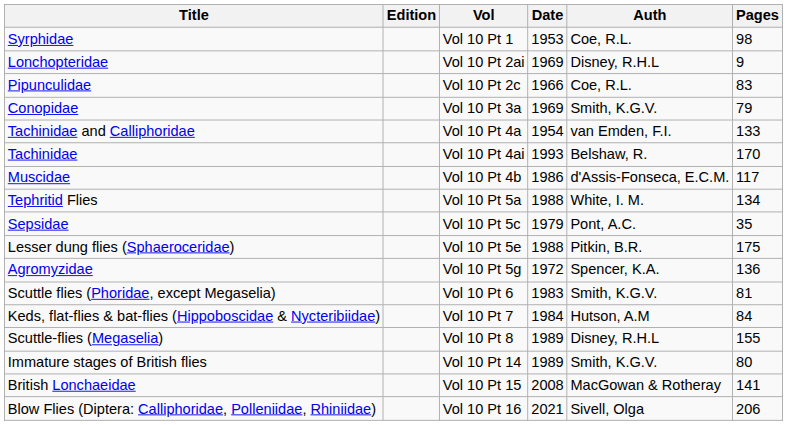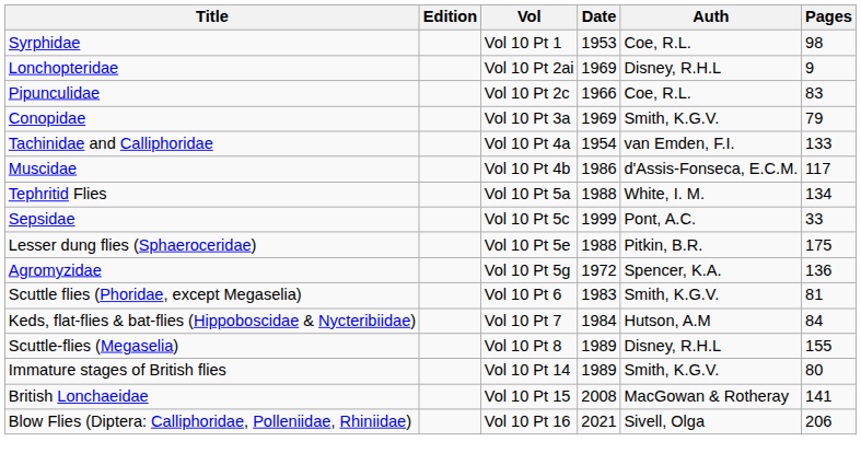- row: Tachinidae | Vol 10 Pt 4ai | 1993 | Belshaw, R. | 170
Sepsidae | Date: 1979 -> 1999
Sepsidae | Pages: 35 -> 33
